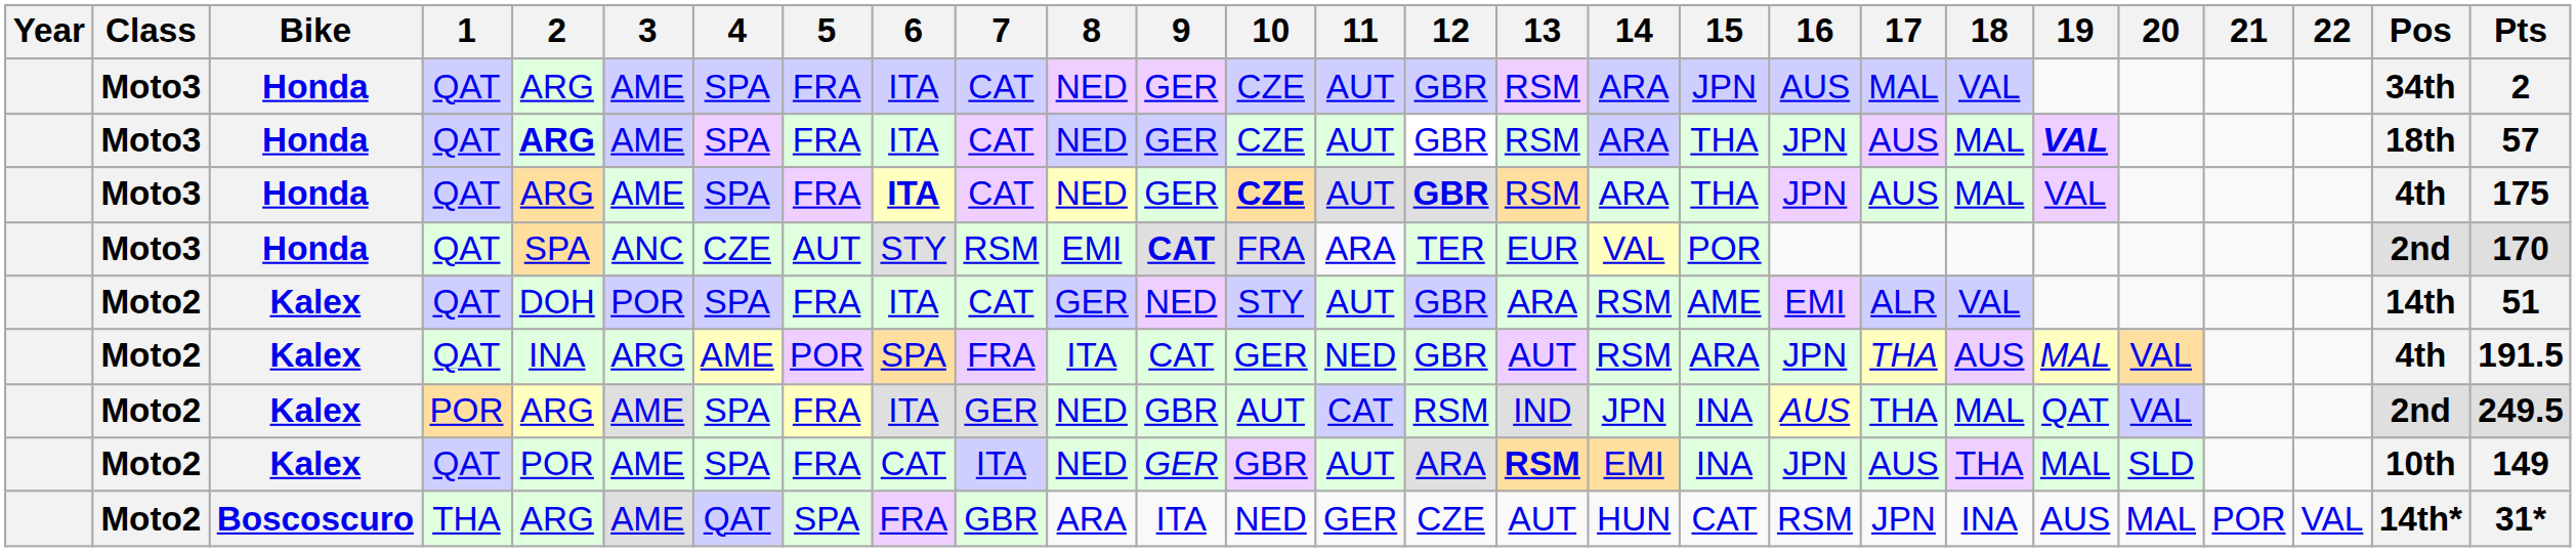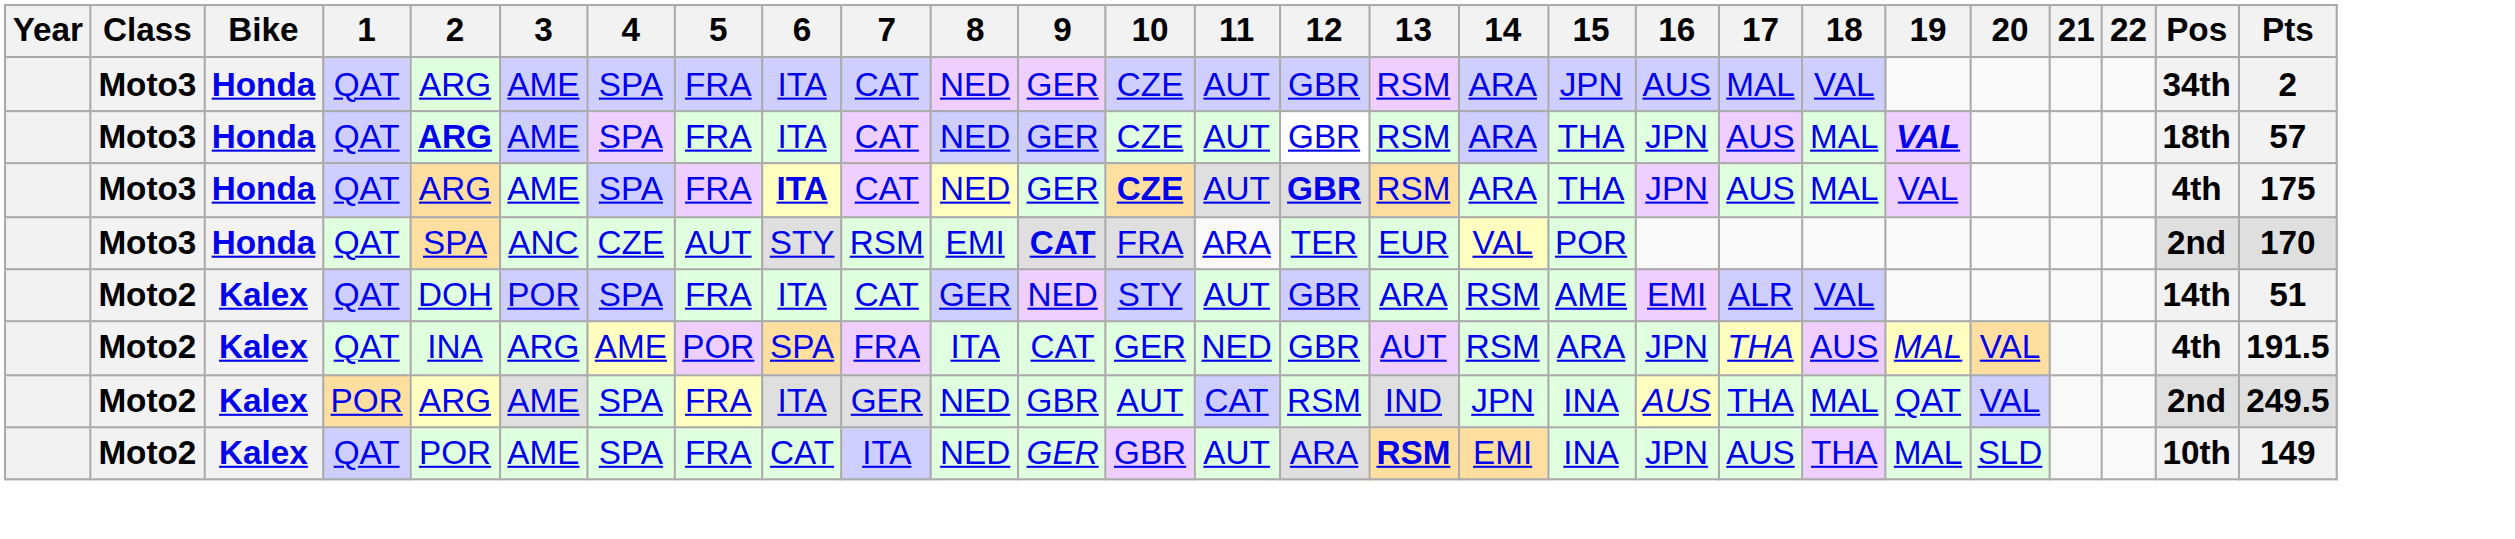- row: Moto2 | Boscoscuro | THA | ARG | AME | QAT | SPA | FRA | GBR | ARA | ITA | NED | GER | CZE | AUT | HUN | CAT | RSM | JPN | INA | AUS | MAL | POR | VAL | 14th* | 31*
